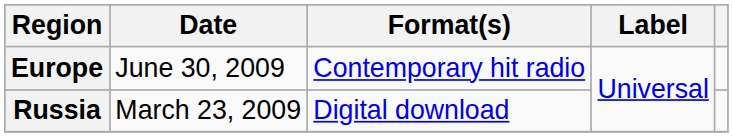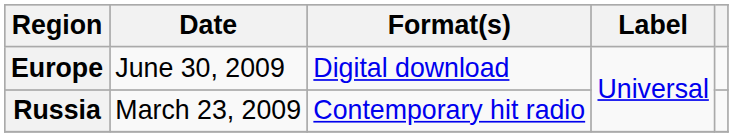Europe | Format(s): Contemporary hit radio -> Digital download
Russia | Format(s): Digital download -> Contemporary hit radio
